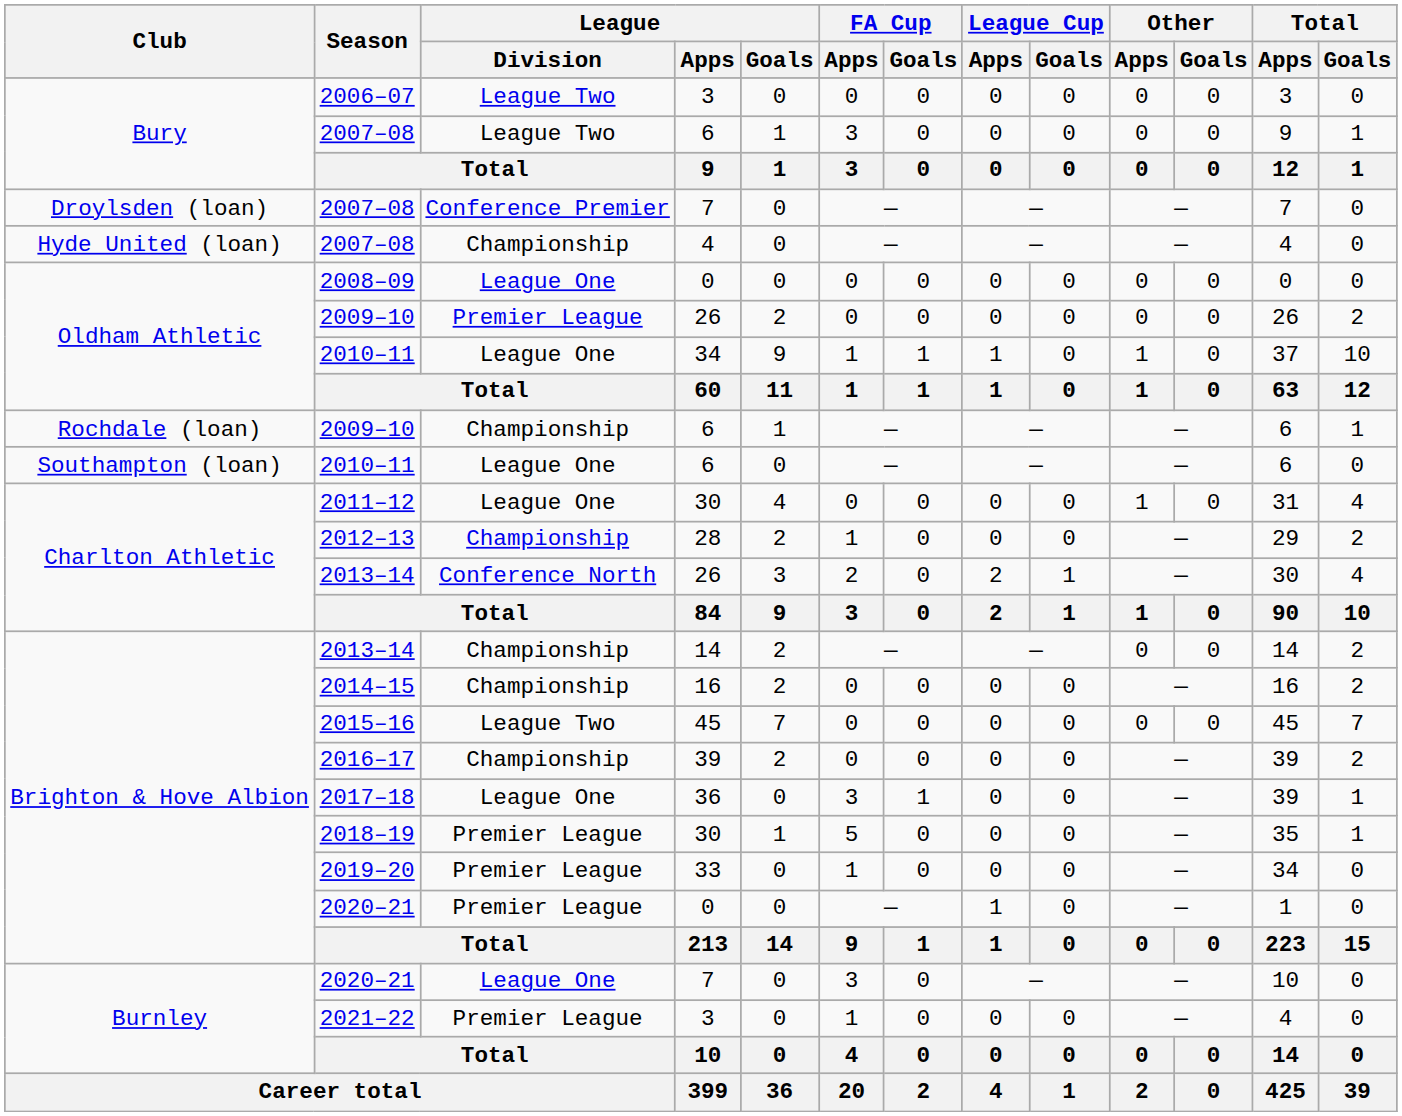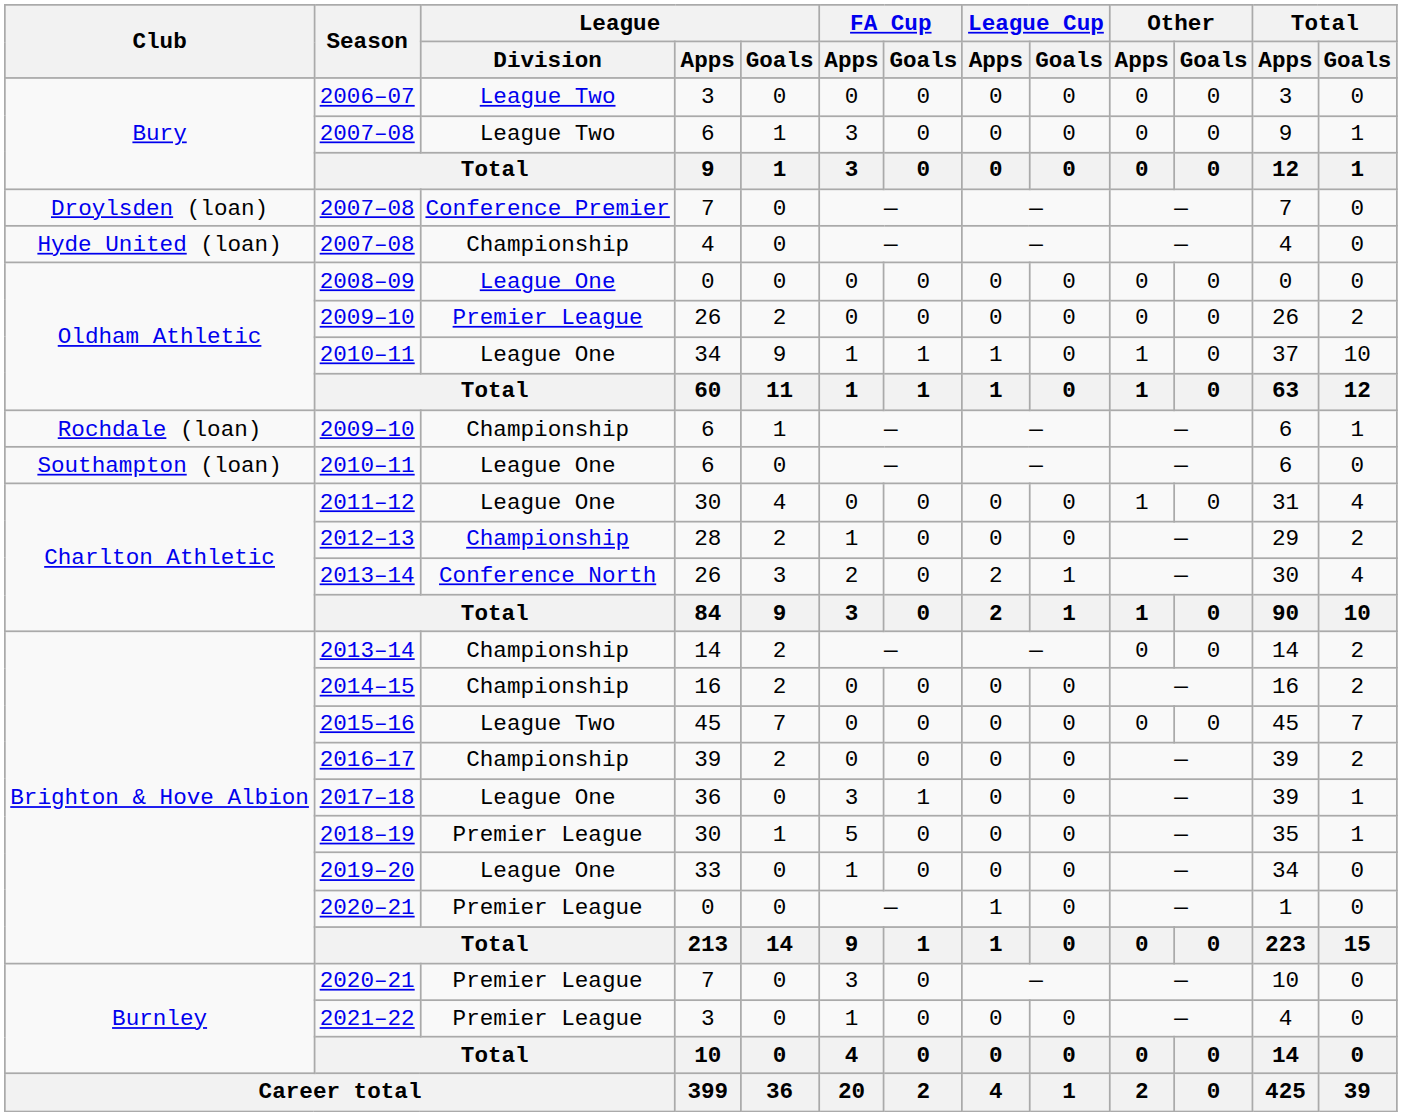2019–20 | League / Division: Premier League -> League One
2020–21 / 7 | League / Division: League One -> Premier League
